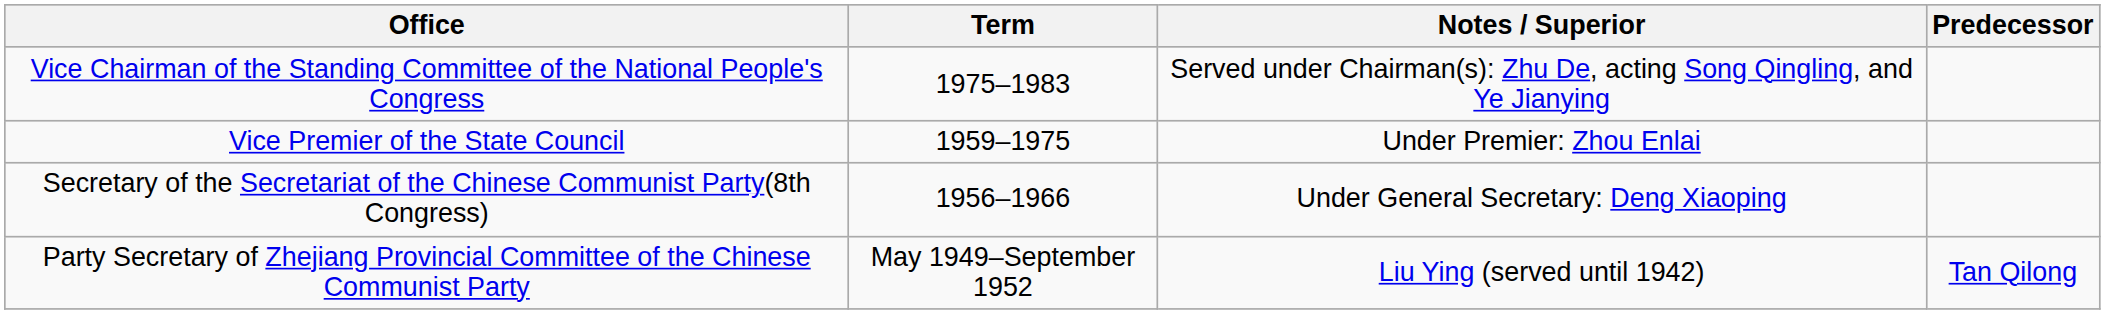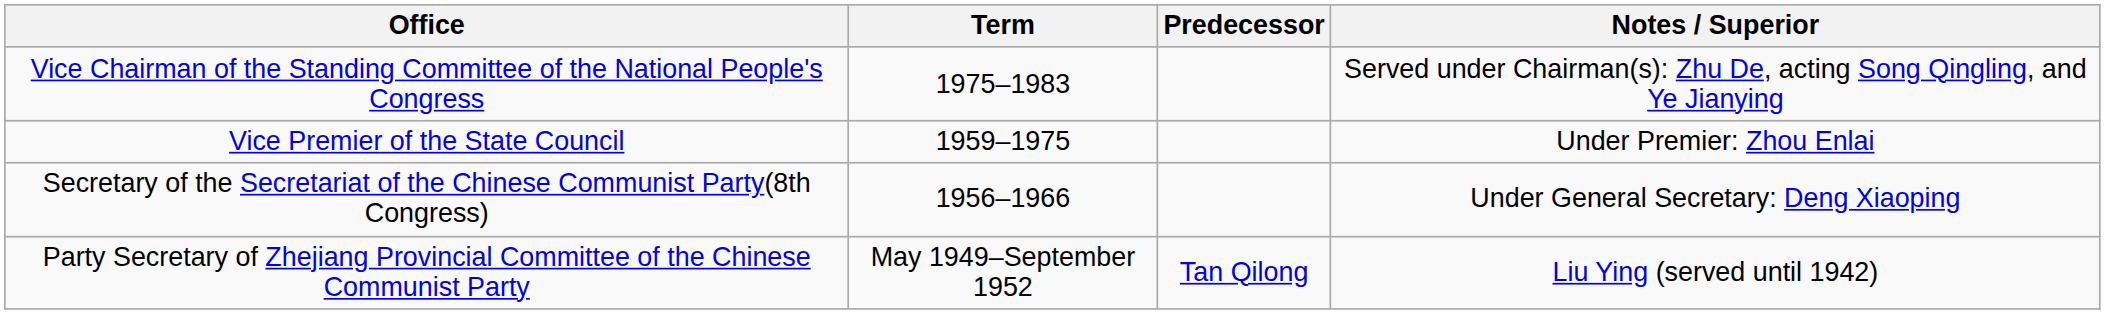columns swapped: Notes / Superior <-> Predecessor
